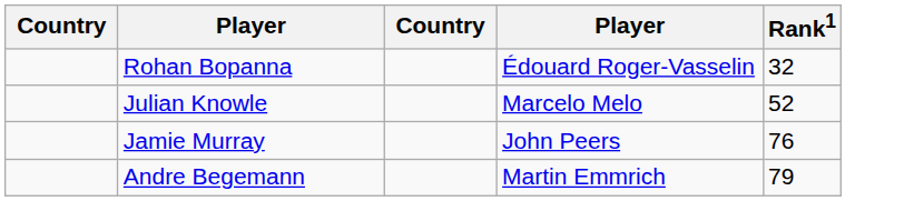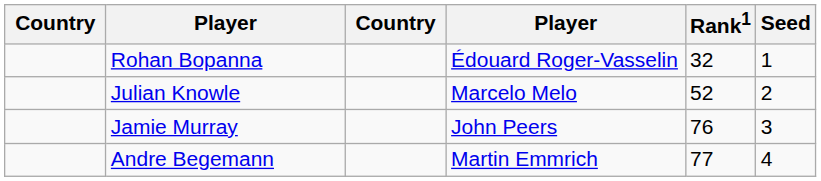+ column: Seed | 1 | 2 | 3 | 4
Andre Begemann | Rank1: 79 -> 77
